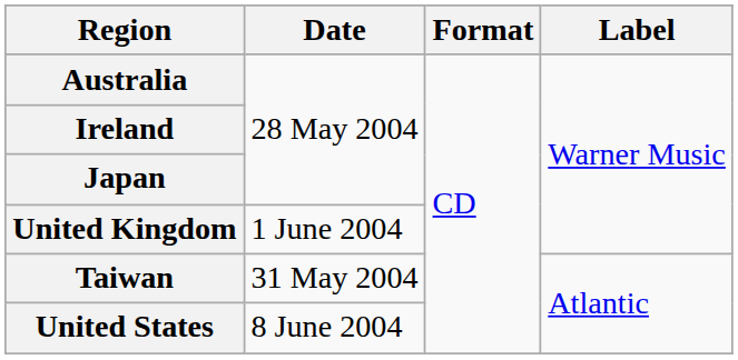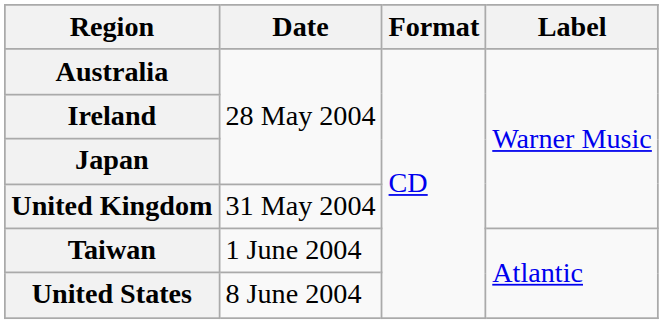United Kingdom | Date: 1 June 2004 -> 31 May 2004
Taiwan | Date: 31 May 2004 -> 1 June 2004
